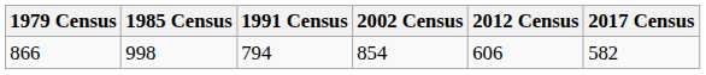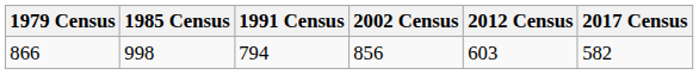866 | 2002 Census: 854 -> 856
866 | 2012 Census: 606 -> 603
